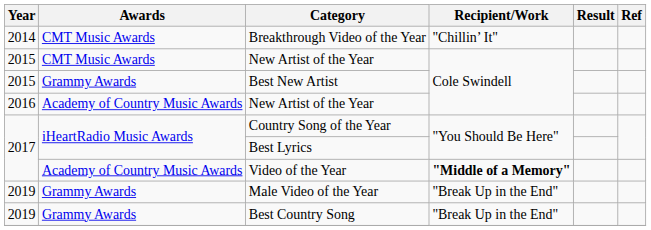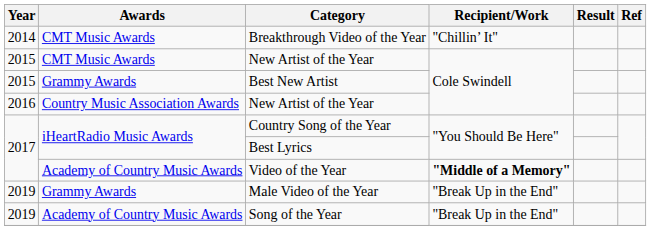2016 / New Artist of the Year | Awards: Academy of Country Music Awards -> Country Music Association Awards
- row: 2019 | Grammy Awards | Best Country Song | "Break Up in the End"
+ row: 2019 | Academy of Country Music Awards | Song of the Year | "Break Up in the End"
